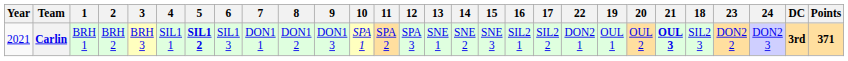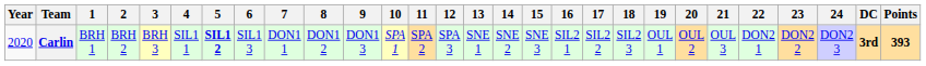columns swapped: 18 <-> 22
Carlin | Year: 2021 -> 2020
Carlin | 21: bold -> normal
Carlin | Points: 371 -> 393
